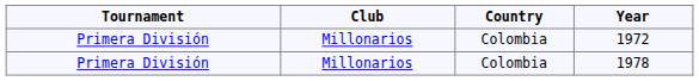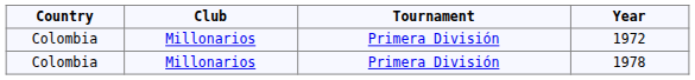columns swapped: Tournament <-> Country
